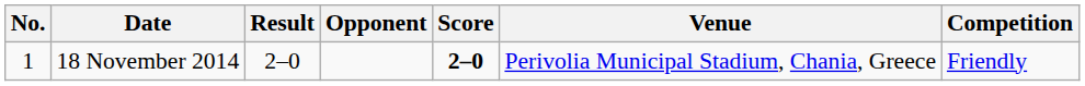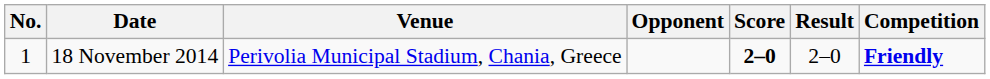columns swapped: Venue <-> Result
18 November 2014 | Competition: normal -> bold
